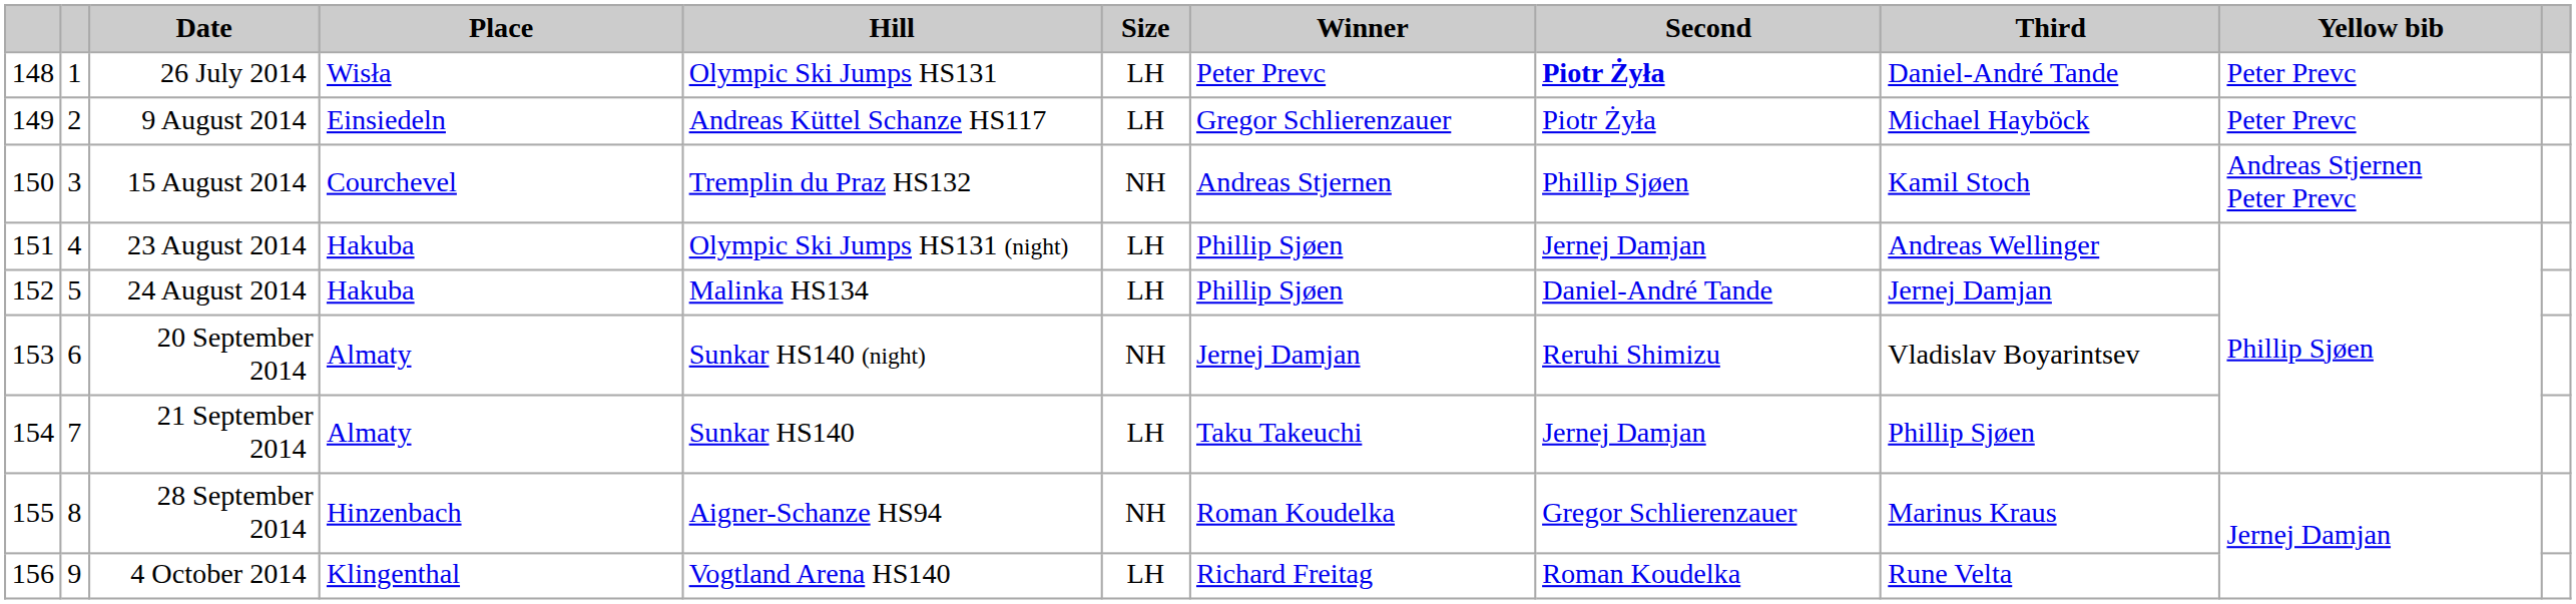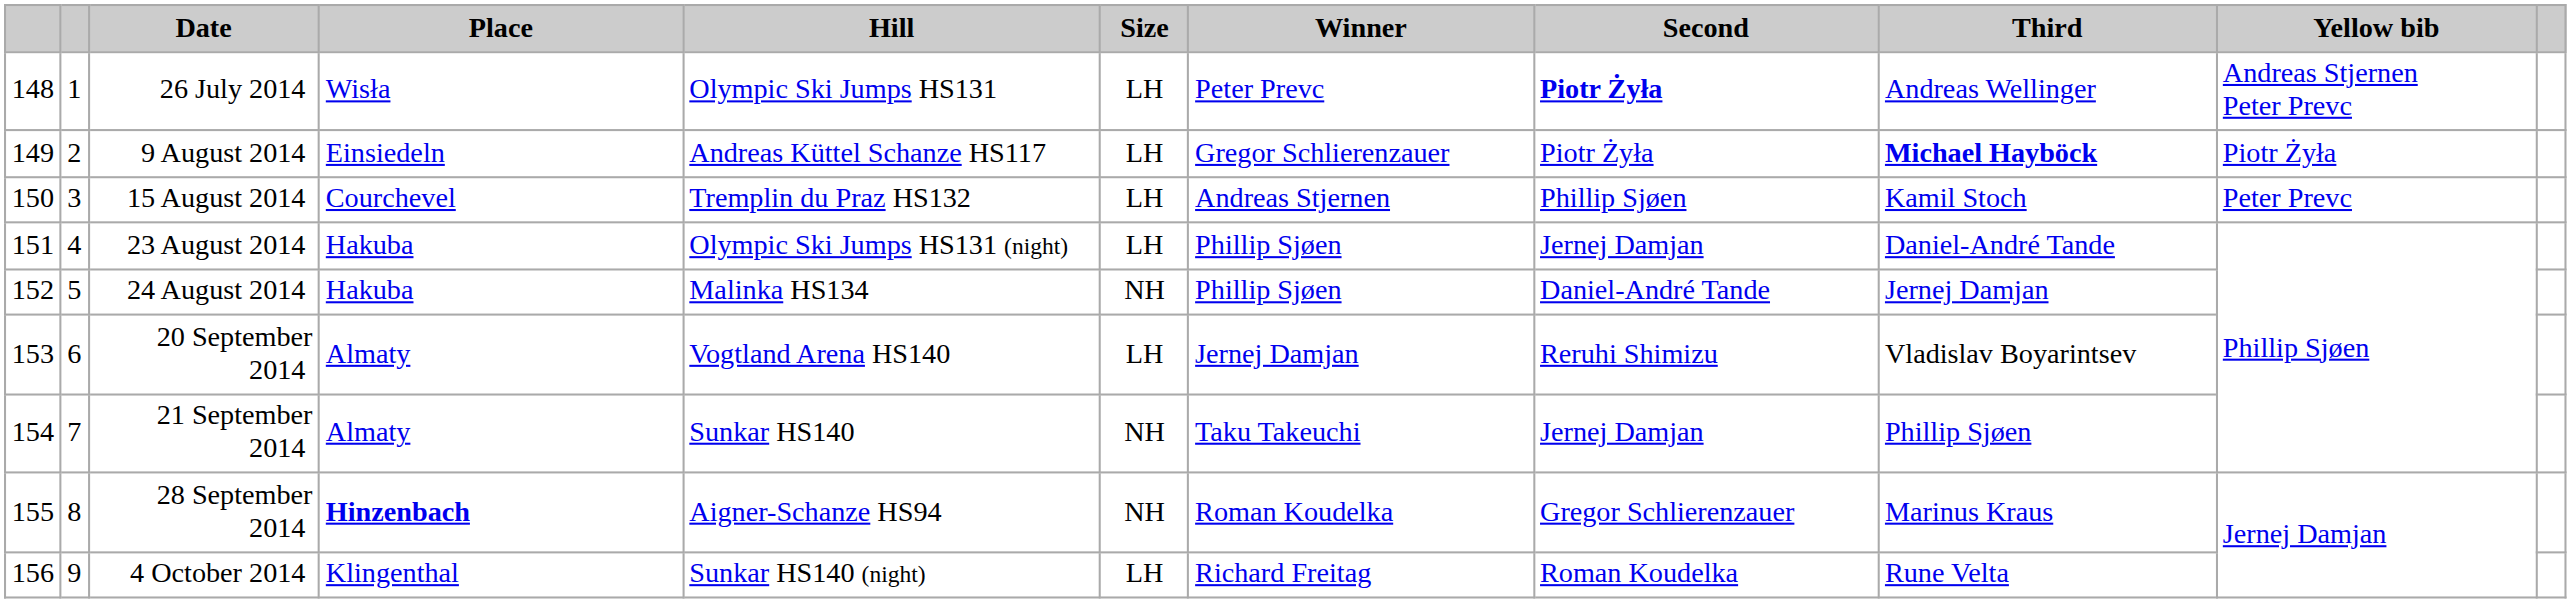26 July 2014 | Third: Daniel-André Tande -> Andreas Wellinger
26 July 2014 | Yellow bib: Peter Prevc -> Andreas Stjernen Peter Prevc
9 August 2014 | Third: normal -> bold
9 August 2014 | Yellow bib: Peter Prevc -> Piotr Żyła
15 August 2014 | Size: NH -> LH
15 August 2014 | Yellow bib: Andreas Stjernen Peter Prevc -> Peter Prevc
23 August 2014 | Third: Andreas Wellinger -> Daniel-André Tande
24 August 2014 | Size: LH -> NH
20 September 2014 | Hill: Sunkar HS140 (night) -> Vogtland Arena HS140
20 September 2014 | Size: NH -> LH
21 September 2014 | Size: LH -> NH
28 September 2014 | Place: normal -> bold
4 October 2014 | Hill: Vogtland Arena HS140 -> Sunkar HS140 (night)
